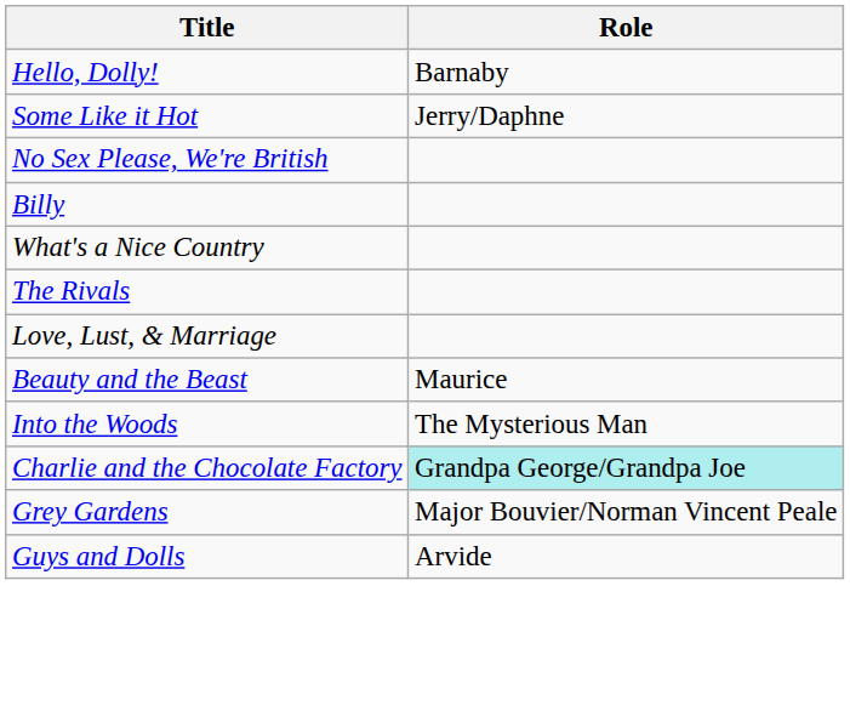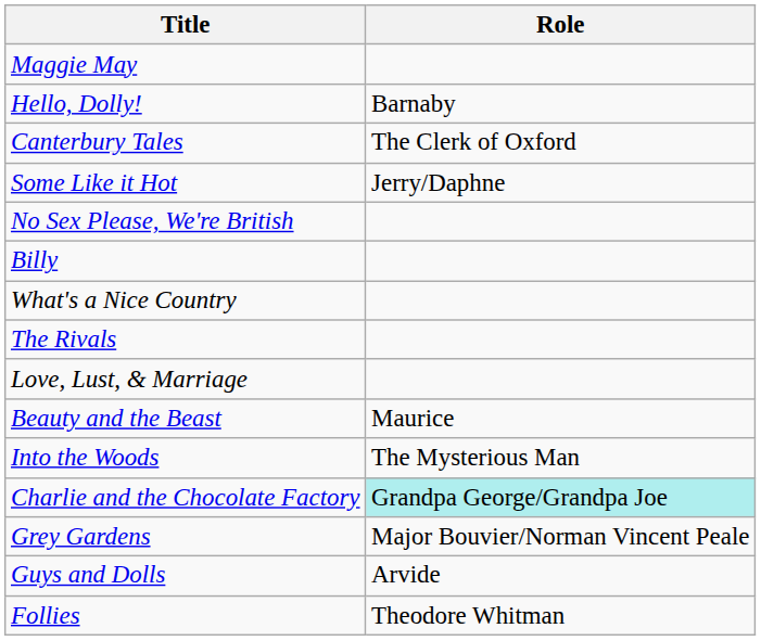+ row: Maggie May
+ row: Canterbury Tales | The Clerk of Oxford
+ row: Follies | Theodore Whitman
